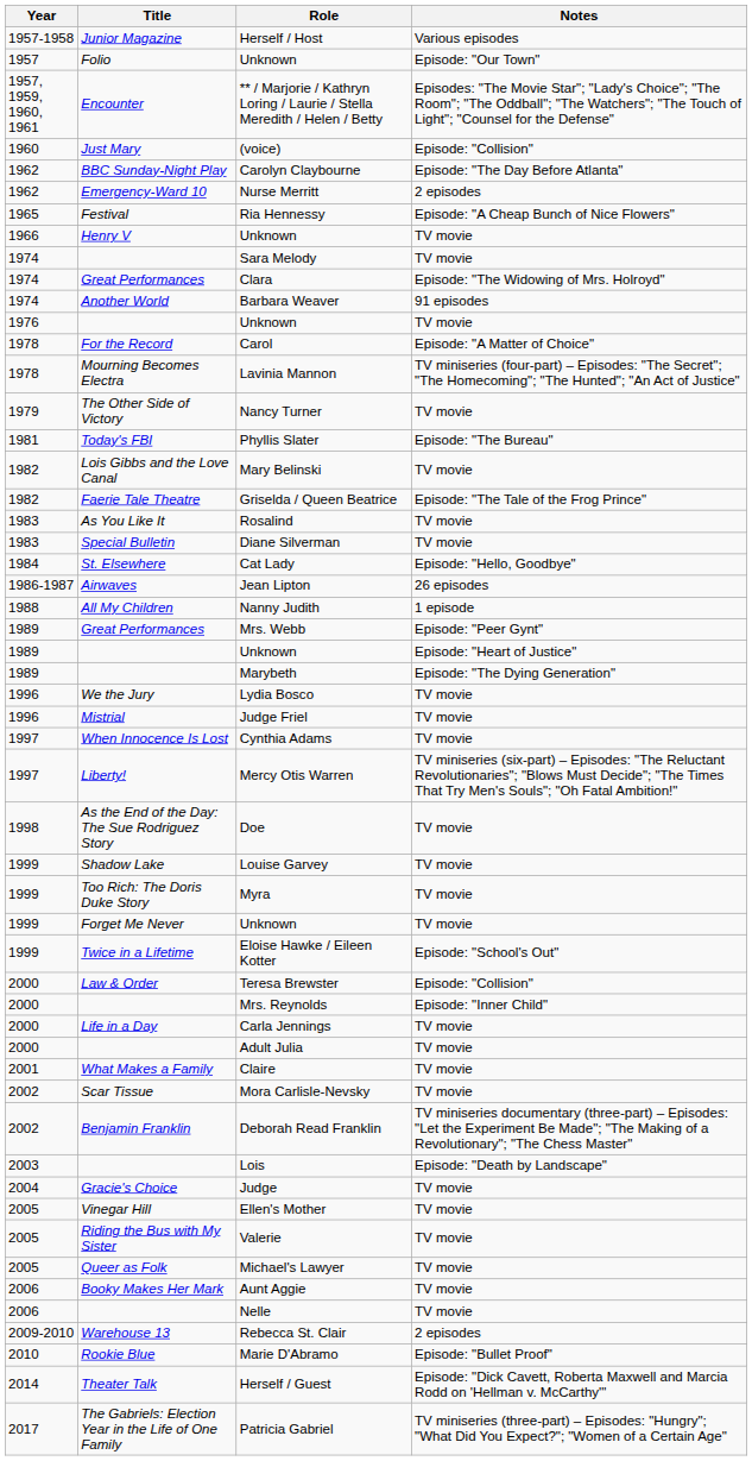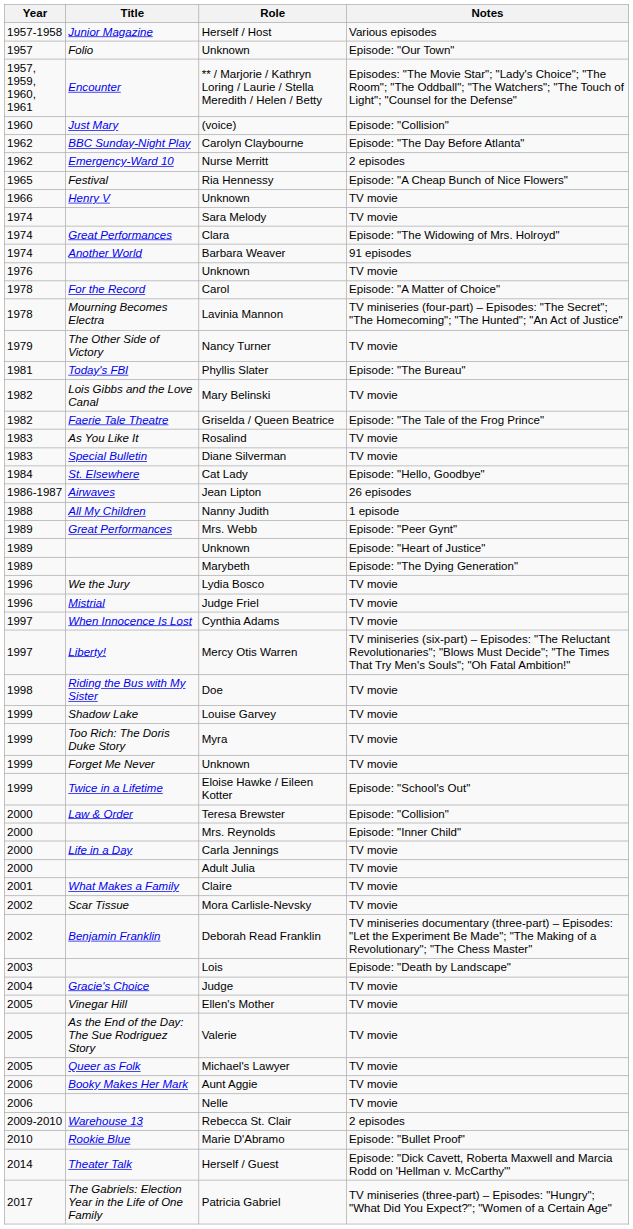Doe | Title: As the End of the Day: The Sue Rodriguez Story -> Riding the Bus with My Sister
Valerie | Title: Riding the Bus with My Sister -> As the End of the Day: The Sue Rodriguez Story
